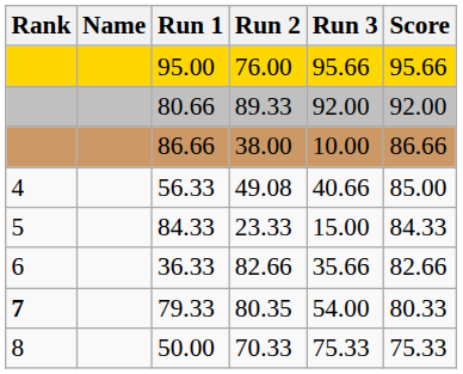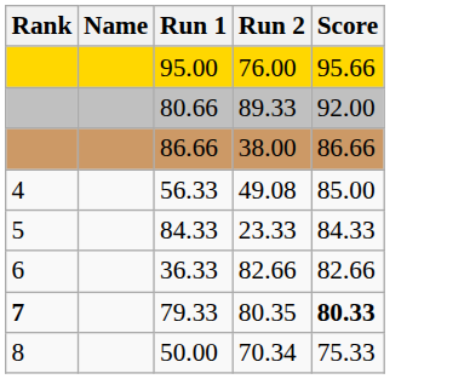- column: Run 3 | 95.66 | 92.00 | 10.00 | 40.66 | 15.00 | 35.66 | 54.00 | 75.33
79.33 | Score: normal -> bold
50.00 | Run 2: 70.33 -> 70.34
